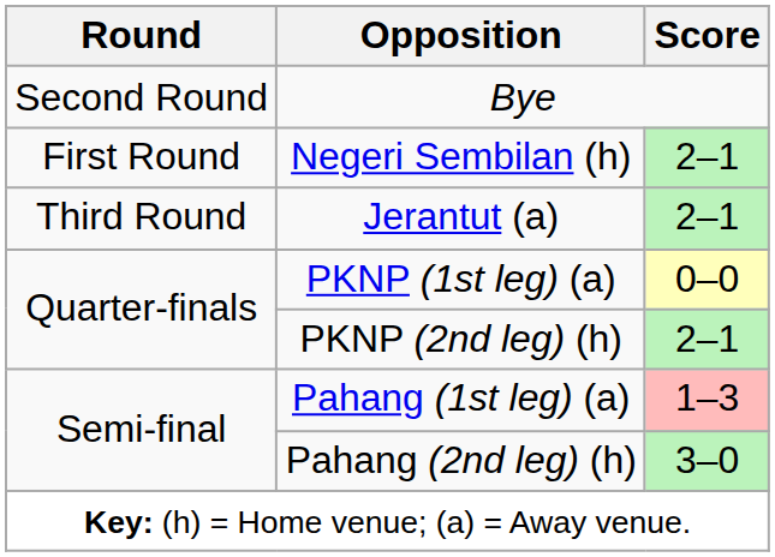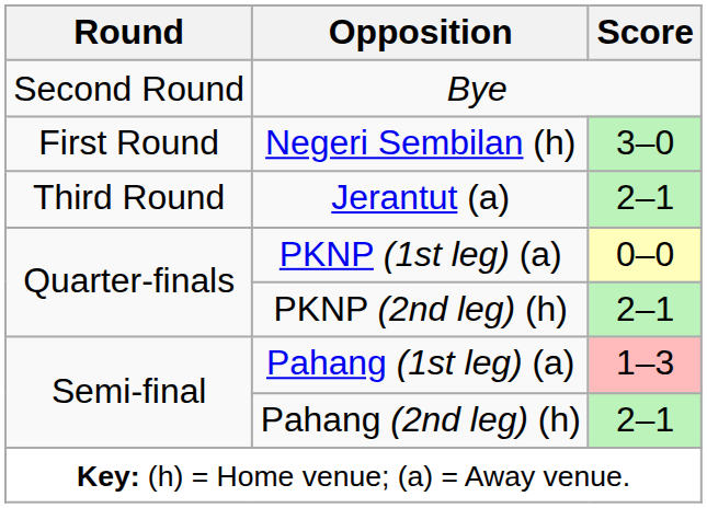Negeri Sembilan (h) | Score: 2–1 -> 3–0
Pahang (2nd leg) (h) | Score: 3–0 -> 2–1
